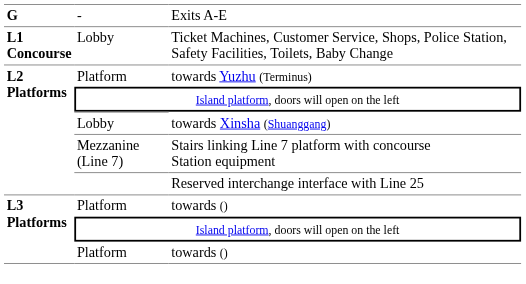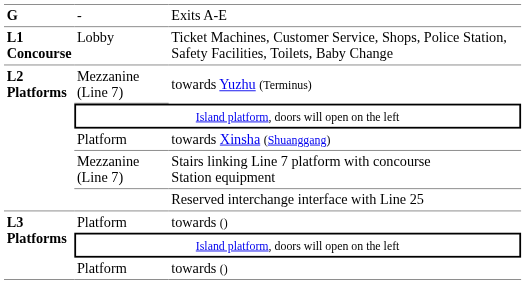towards Yuzhu (Terminus) | column 2: Platform -> Mezzanine (Line 7)
towards Xinsha (Shuanggang) | column 2: Lobby -> Platform
